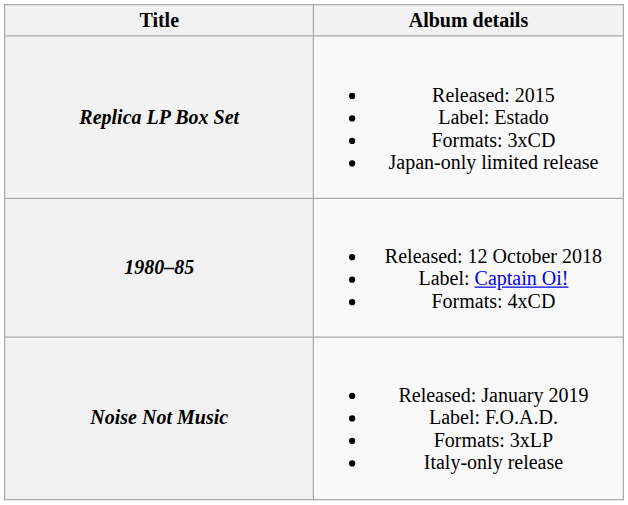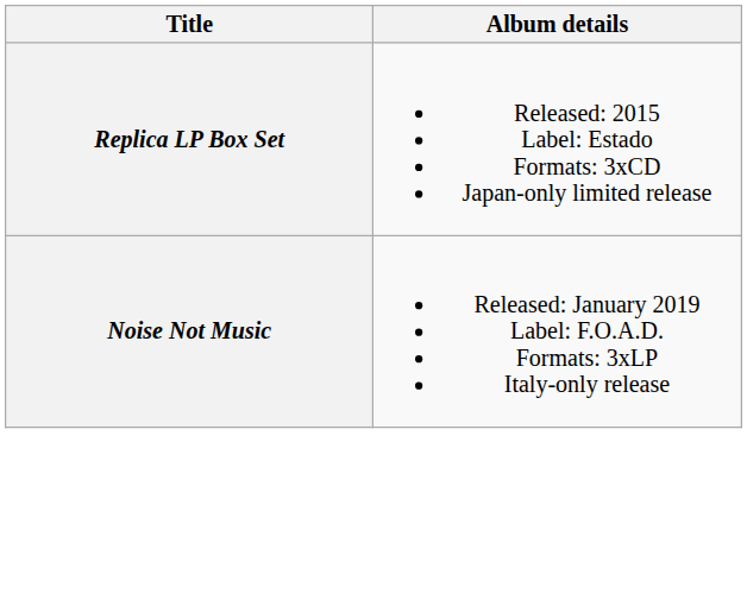- row: 1980–85 | Released: 12 October 2018 Label: Captain Oi! Formats: 4xCD
